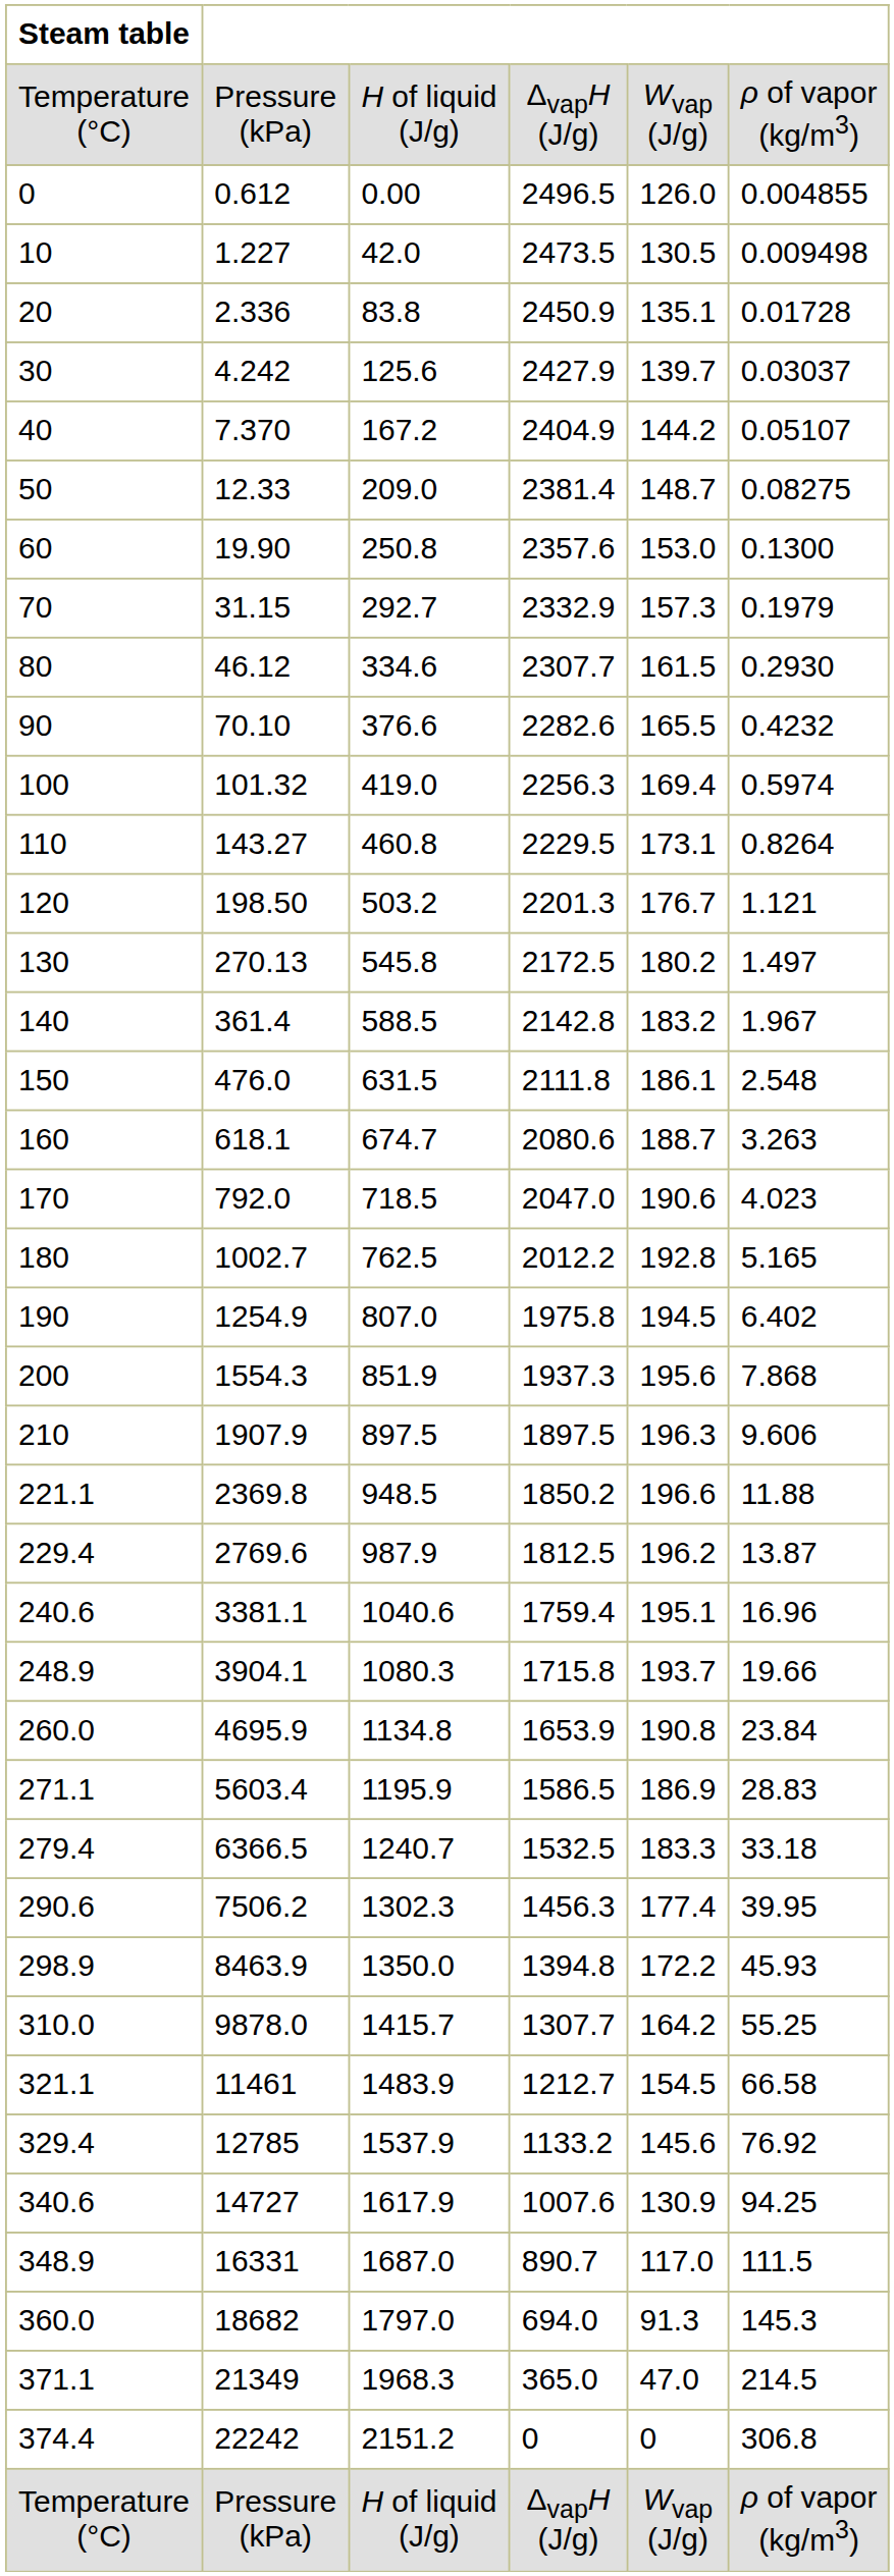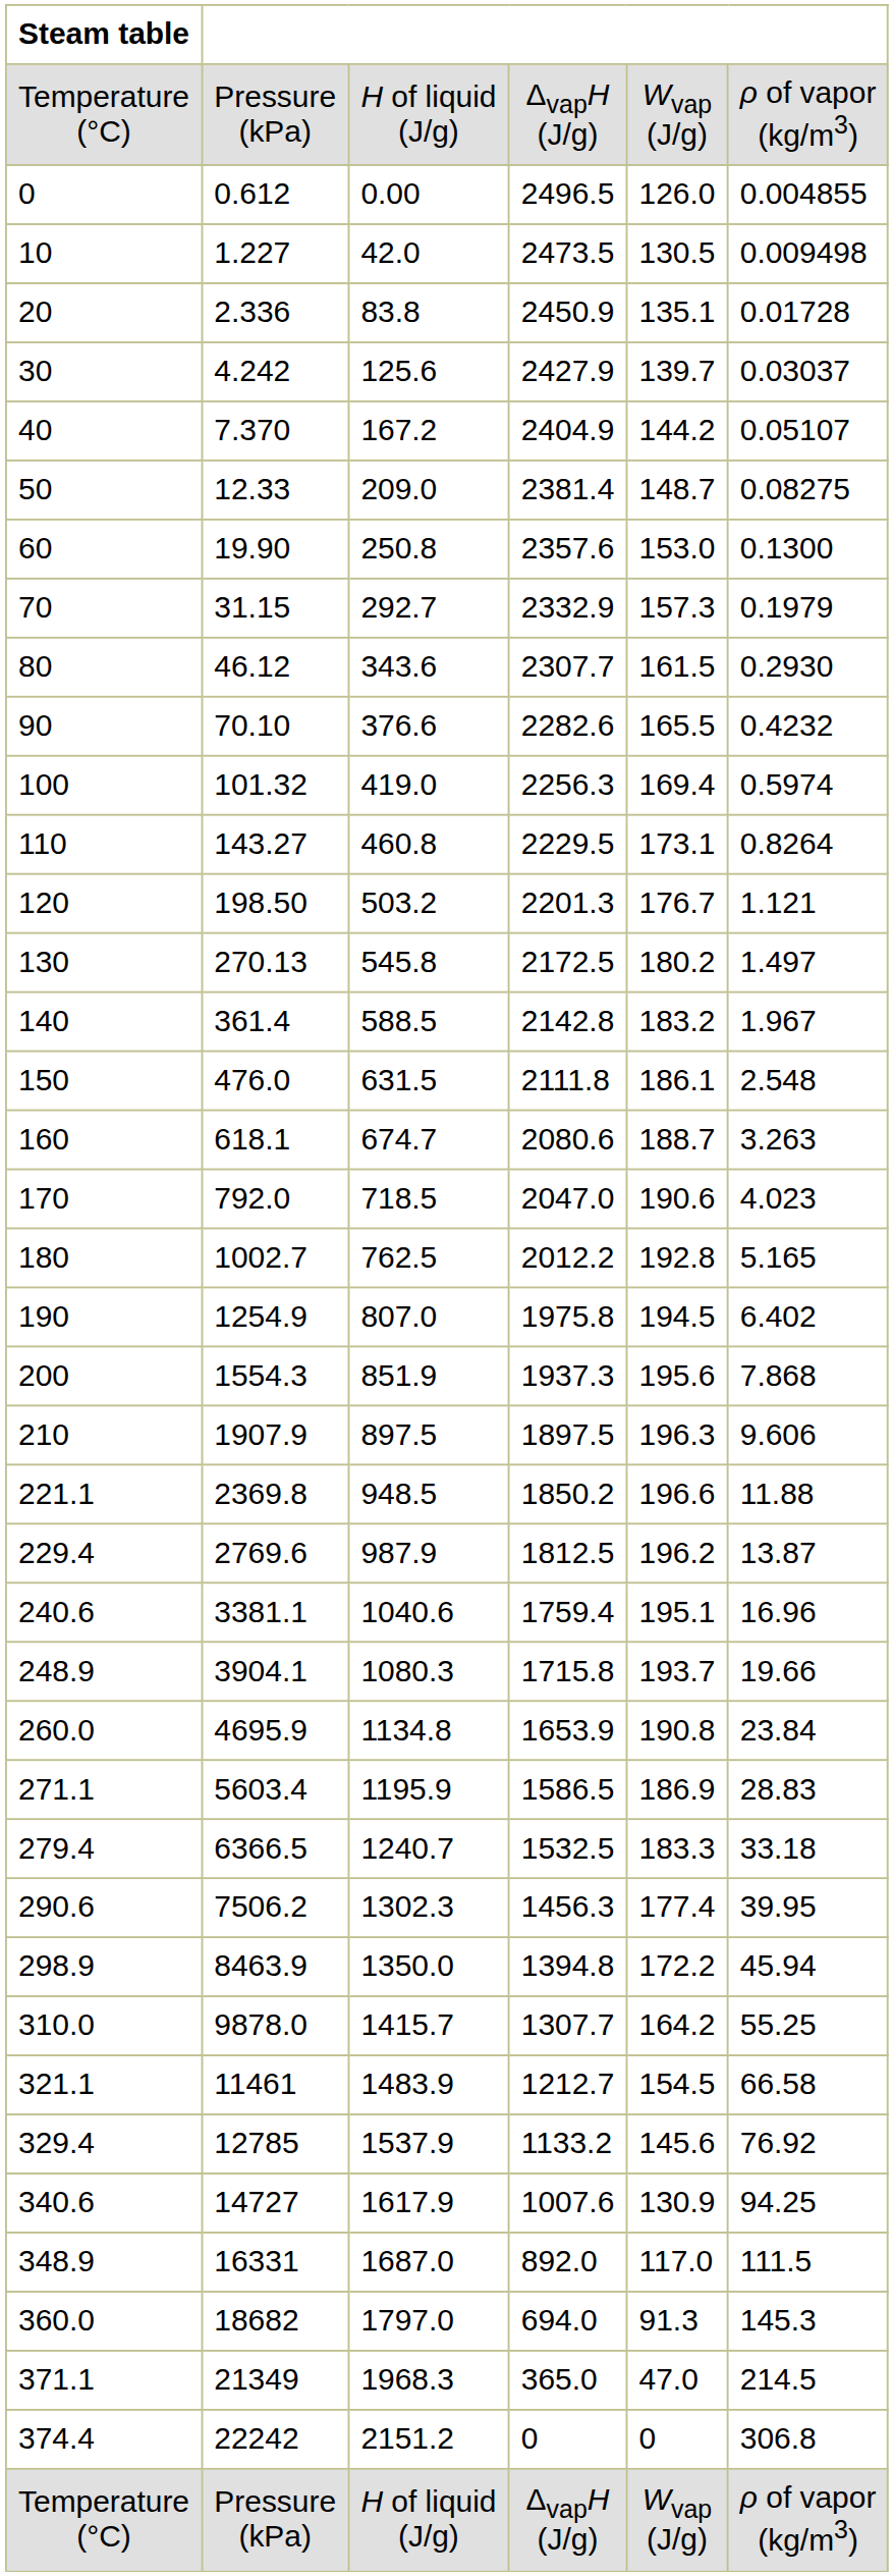80 | column 3: 334.6 -> 343.6
298.9 | column 6: 45.93 -> 45.94
348.9 | column 4: 890.7 -> 892.0
